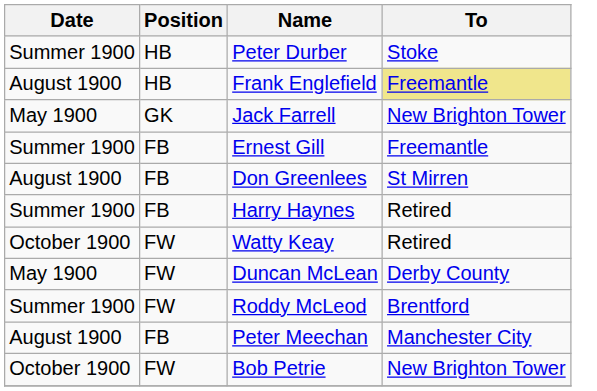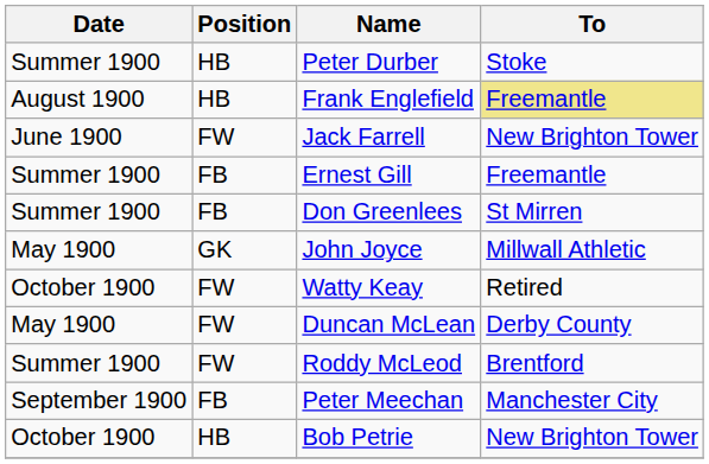Jack Farrell | Date: May 1900 -> June 1900
Jack Farrell | Position: GK -> FW
Don Greenlees | Date: August 1900 -> Summer 1900
- row: Summer 1900 | FB | Harry Haynes | Retired
+ row: May 1900 | GK | John Joyce | Millwall Athletic
Peter Meechan | Date: August 1900 -> September 1900
Bob Petrie | Position: FW -> HB
